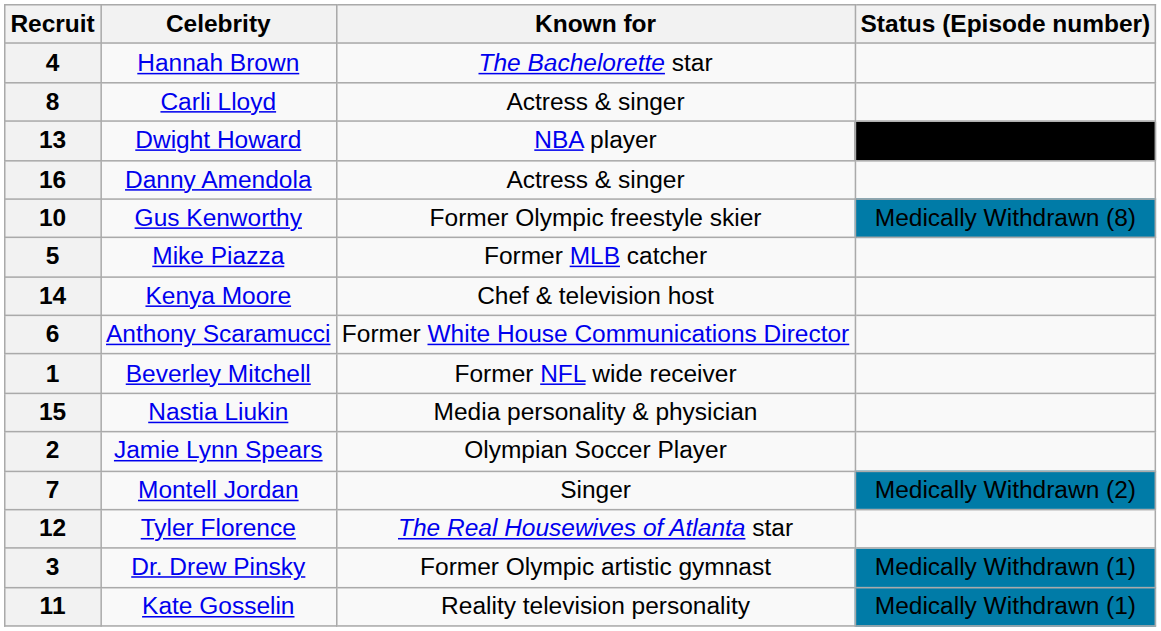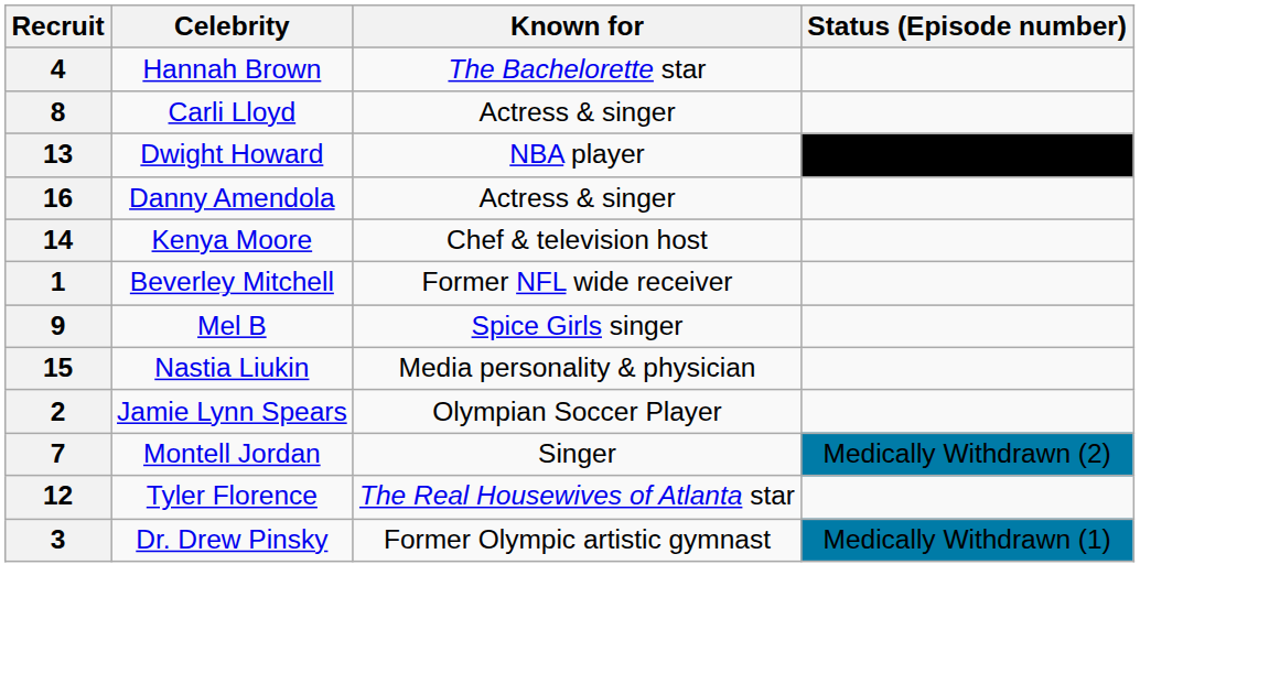- row: 10 | Gus Kenworthy | Former Olympic freestyle skier | Medically Withdrawn (8)
- row: 5 | Mike Piazza | Former MLB catcher
- row: 6 | Anthony Scaramucci | Former White House Communications Director
+ row: 9 | Mel B | Spice Girls singer
- row: 11 | Kate Gosselin | Reality television personality | Medically Withdrawn (1)
